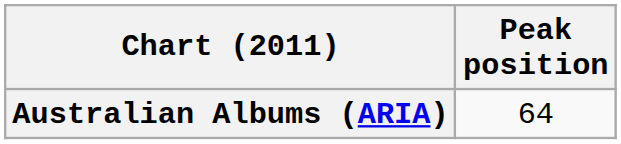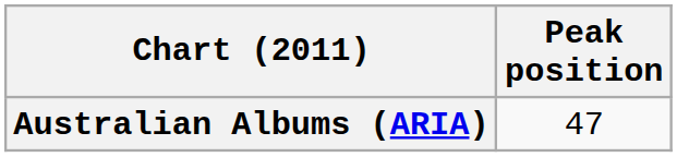Australian Albums (ARIA) | Peak position: 64 -> 47
